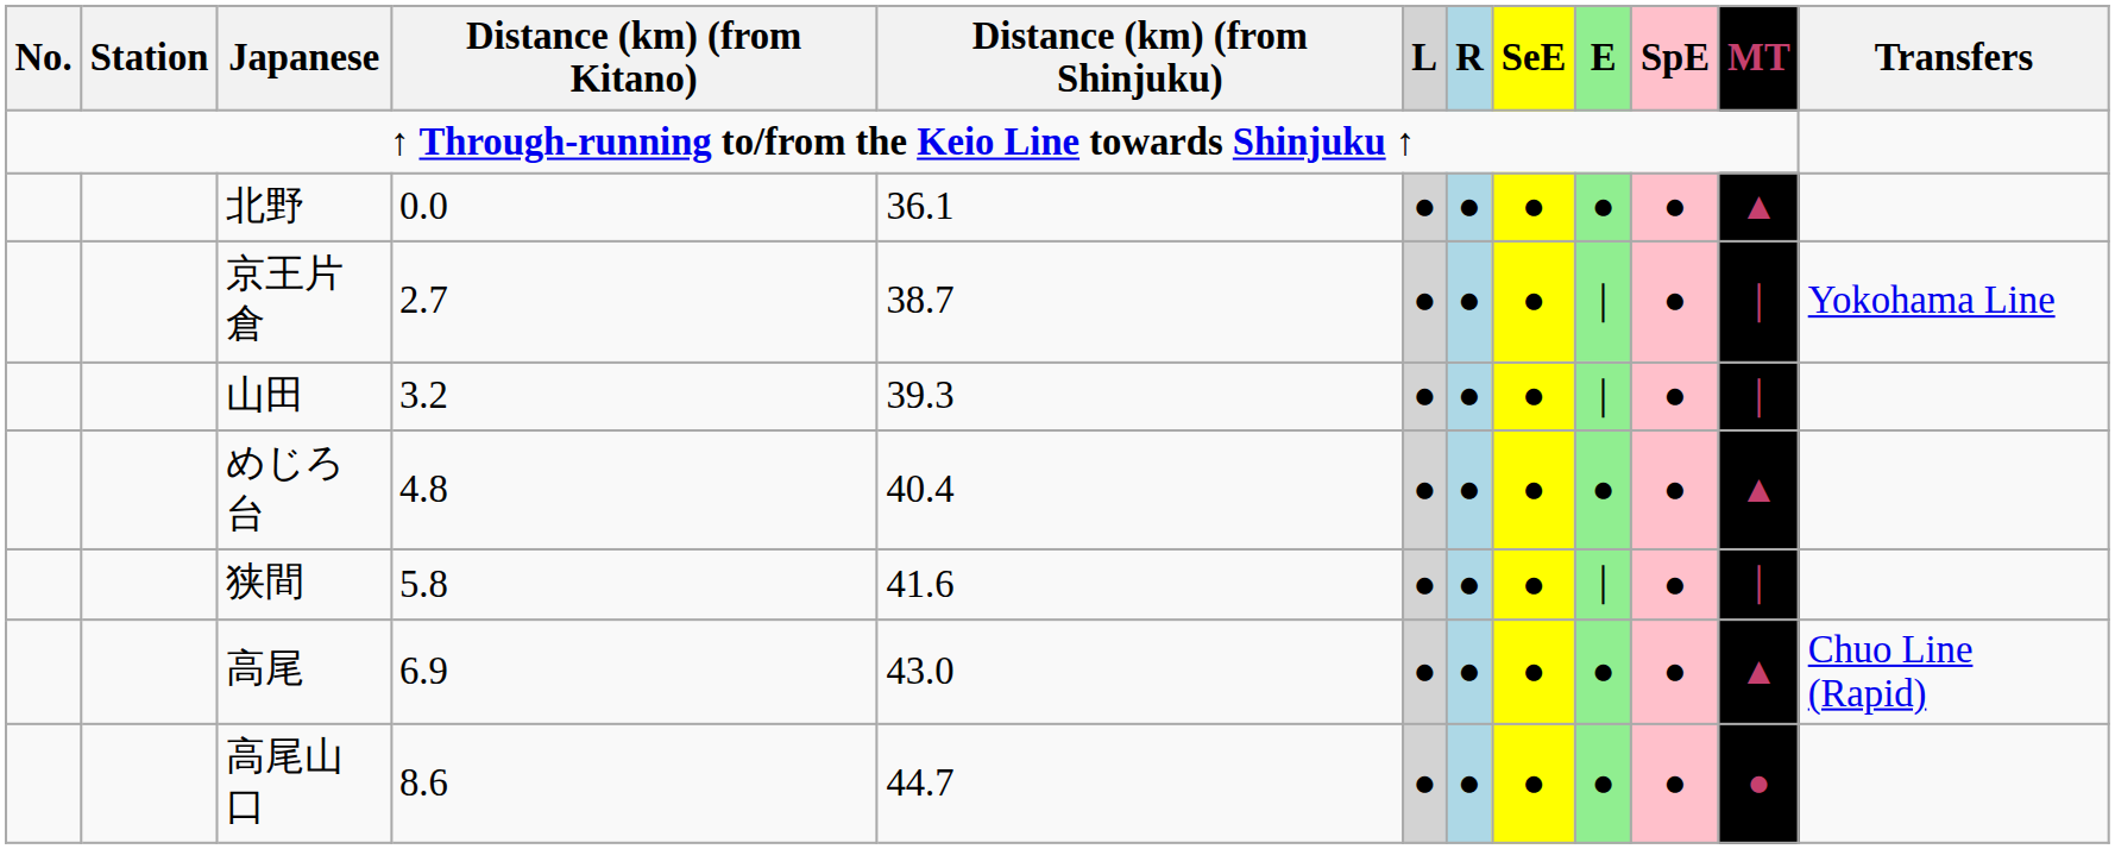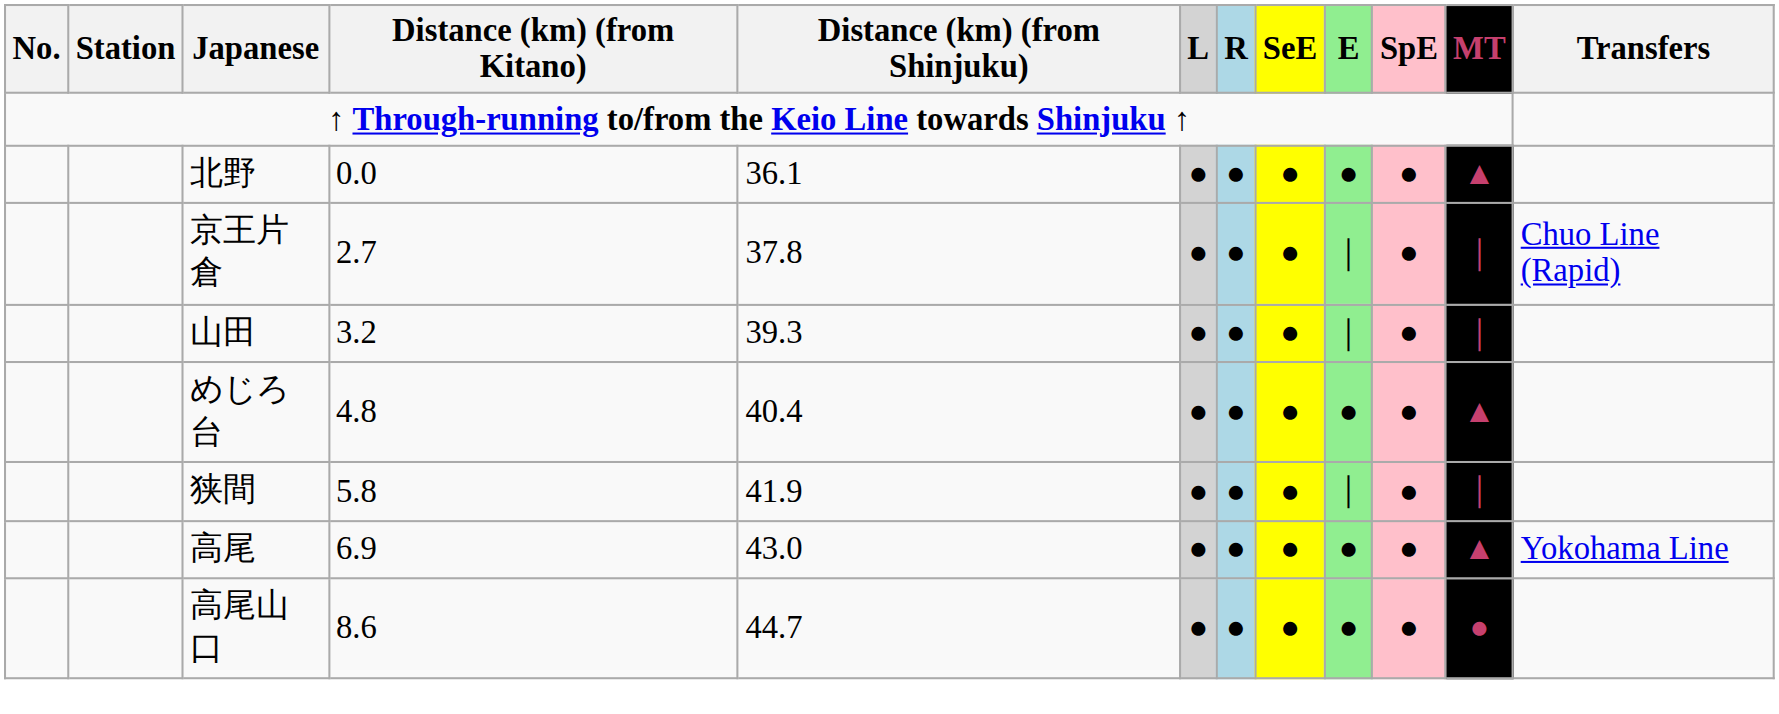京王片倉 | Distance (km) (from Shinjuku): 38.7 -> 37.8
京王片倉 | Transfers: Yokohama Line -> Chuo Line (Rapid)
狭間 | Distance (km) (from Shinjuku): 41.6 -> 41.9
高尾 | Transfers: Chuo Line (Rapid) -> Yokohama Line
